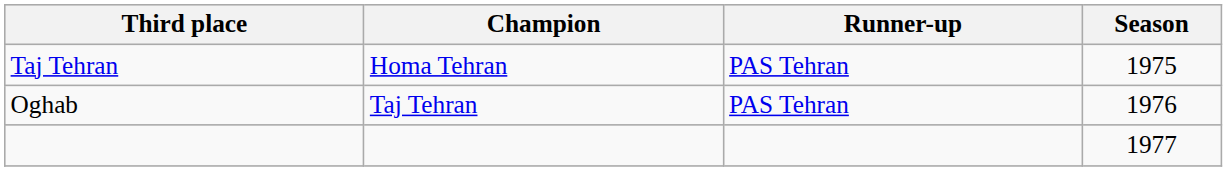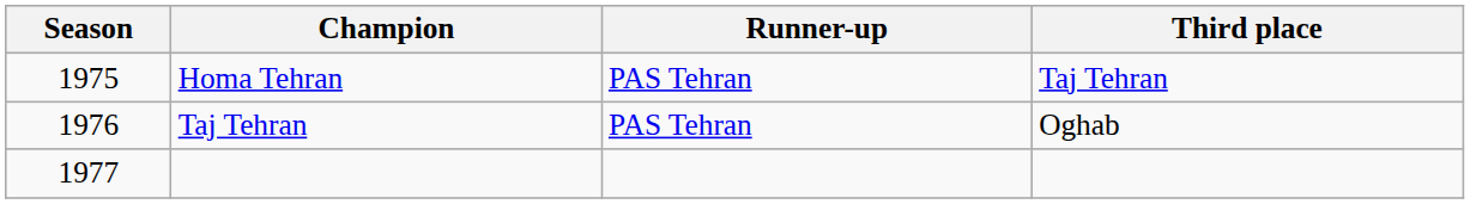columns swapped: Season <-> Third place
